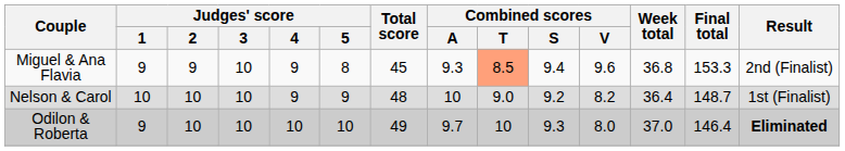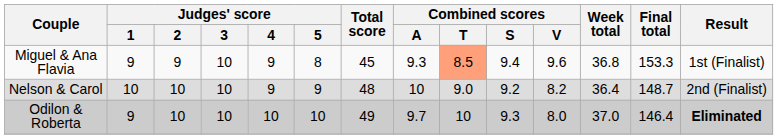Miguel & Ana Flavia | Result: 2nd (Finalist) -> 1st (Finalist)
Nelson & Carol | Result: 1st (Finalist) -> 2nd (Finalist)
